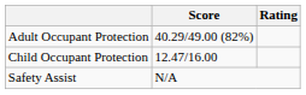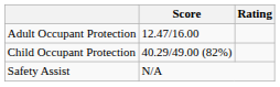Adult Occupant Protection | Score: 40.29/49.00 (82%) -> 12.47/16.00
Child Occupant Protection | Score: 12.47/16.00 -> 40.29/49.00 (82%)
